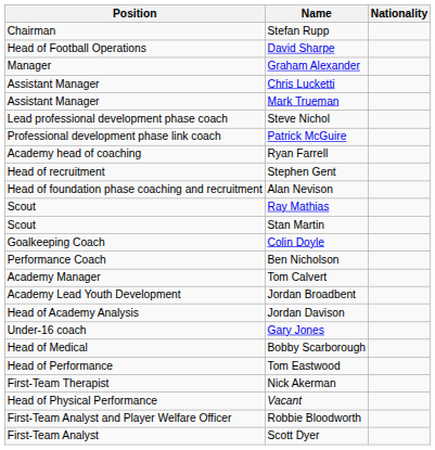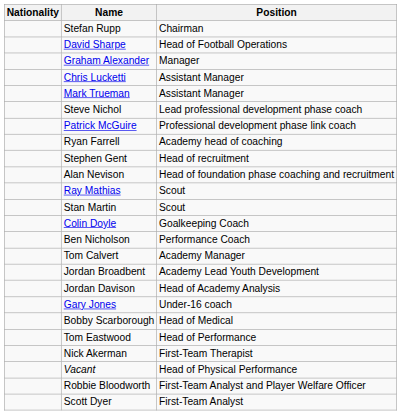columns swapped: Position <-> Nationality
